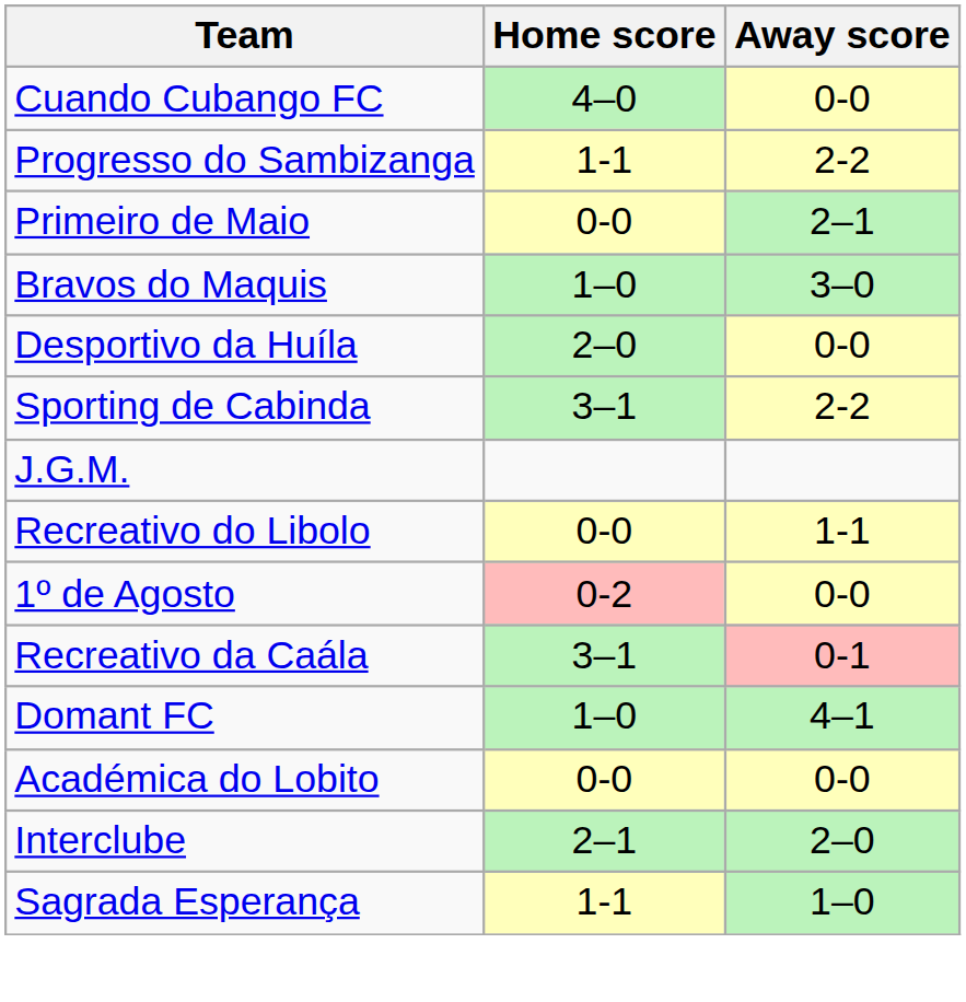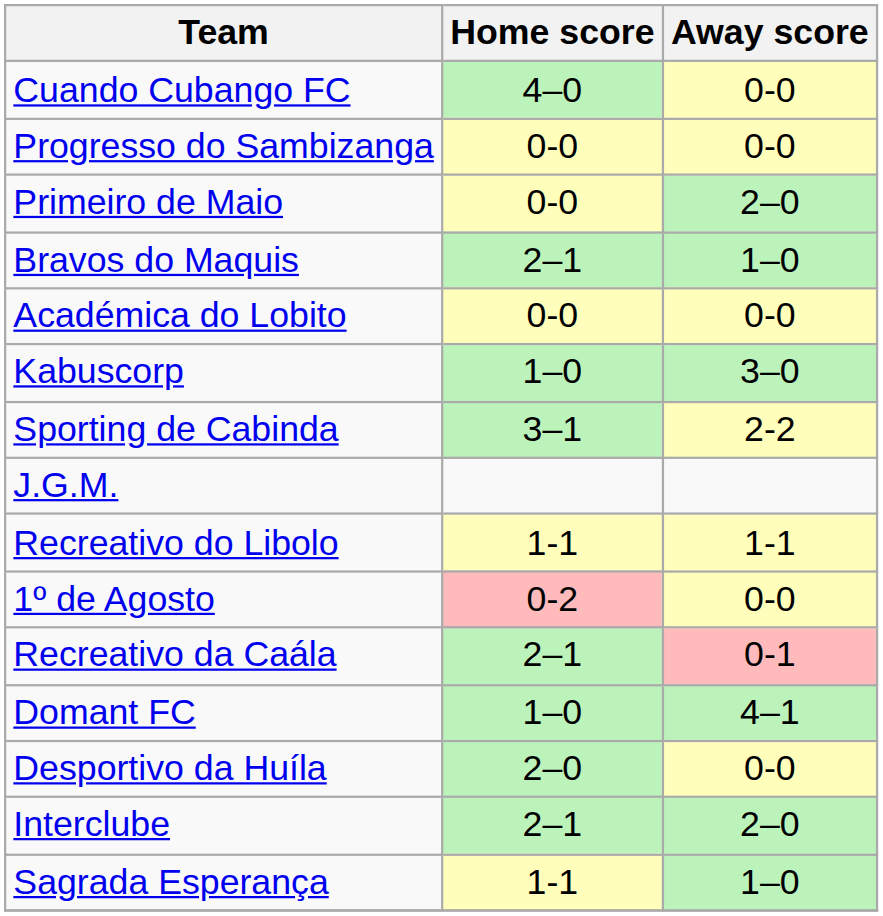Progresso do Sambizanga | Home score: 1-1 -> 0-0
Progresso do Sambizanga | Away score: 2-2 -> 0-0
Primeiro de Maio | Away score: 2–1 -> 2–0
Bravos do Maquis | Home score: 1–0 -> 2–1
Bravos do Maquis | Away score: 3–0 -> 1–0
rows swapped: Académica do Lobito <-> Desportivo da Huíla
+ row: Kabuscorp | 1–0 | 3–0
Recreativo do Libolo | Home score: 0-0 -> 1-1
Recreativo da Caála | Home score: 3–1 -> 2–1
